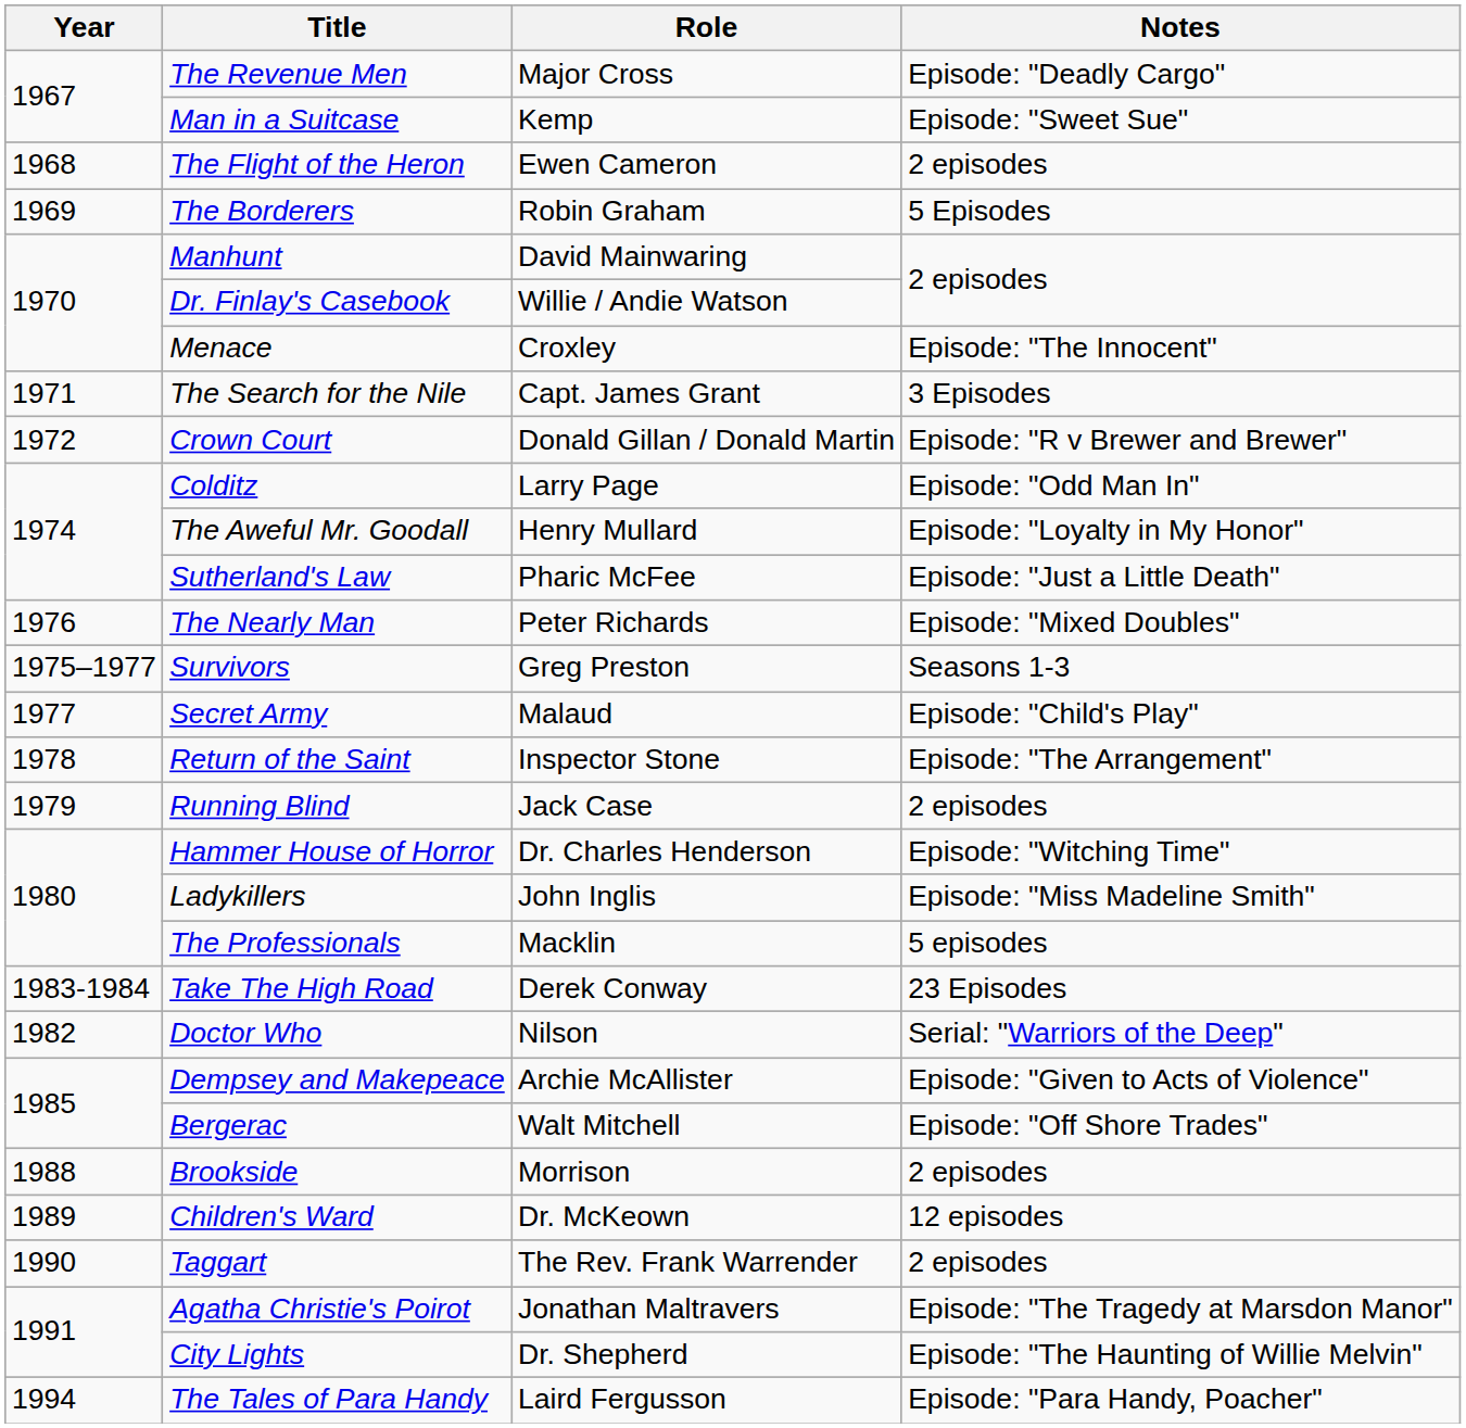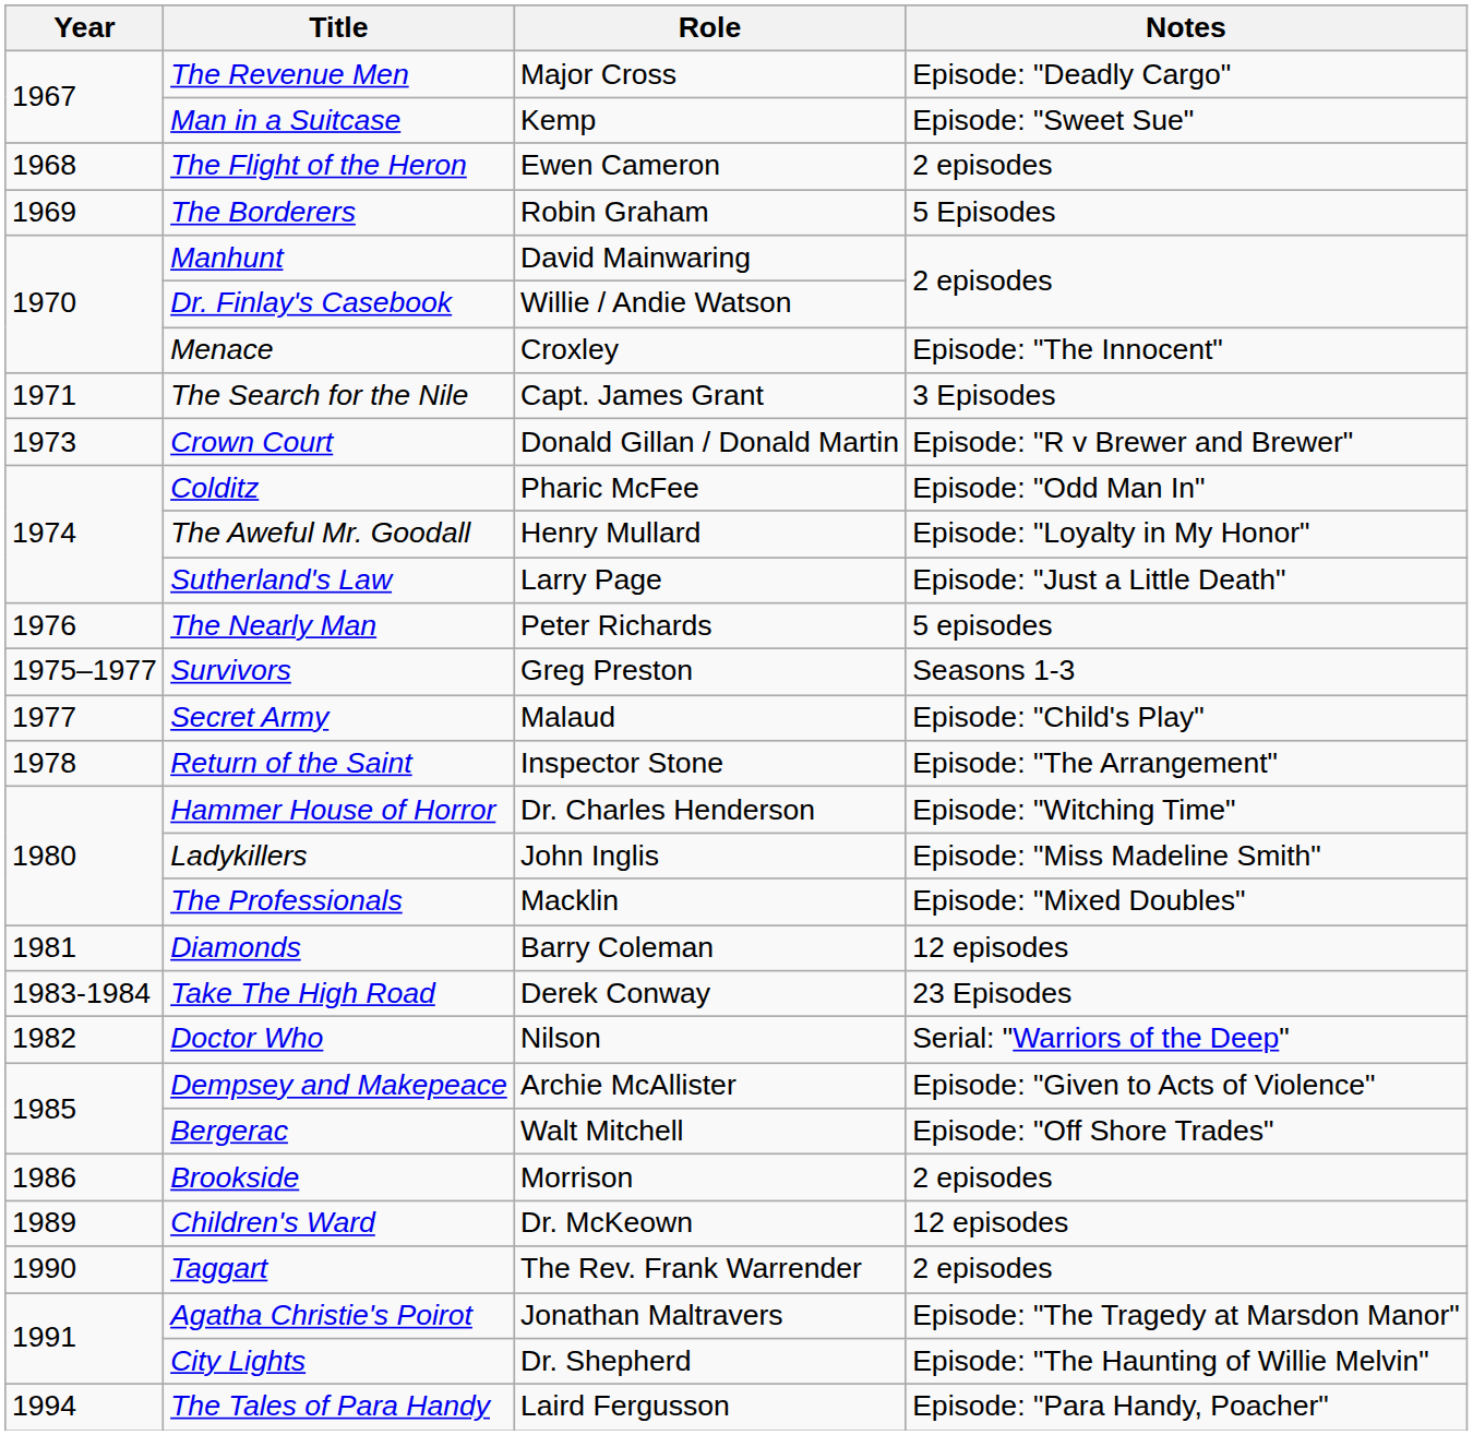Crown Court | Year: 1972 -> 1973
Colditz | Role: Larry Page -> Pharic McFee
Sutherland's Law | Role: Pharic McFee -> Larry Page
The Nearly Man | Notes: Episode: "Mixed Doubles" -> 5 episodes
- row: 1979 | Running Blind | Jack Case | 2 episodes
The Professionals | Notes: 5 episodes -> Episode: "Mixed Doubles"
+ row: 1981 | Diamonds | Barry Coleman | 12 episodes
Brookside | Year: 1988 -> 1986
